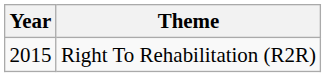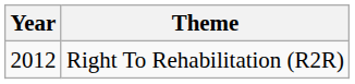Right To Rehabilitation (R2R) | Year: 2015 -> 2012
